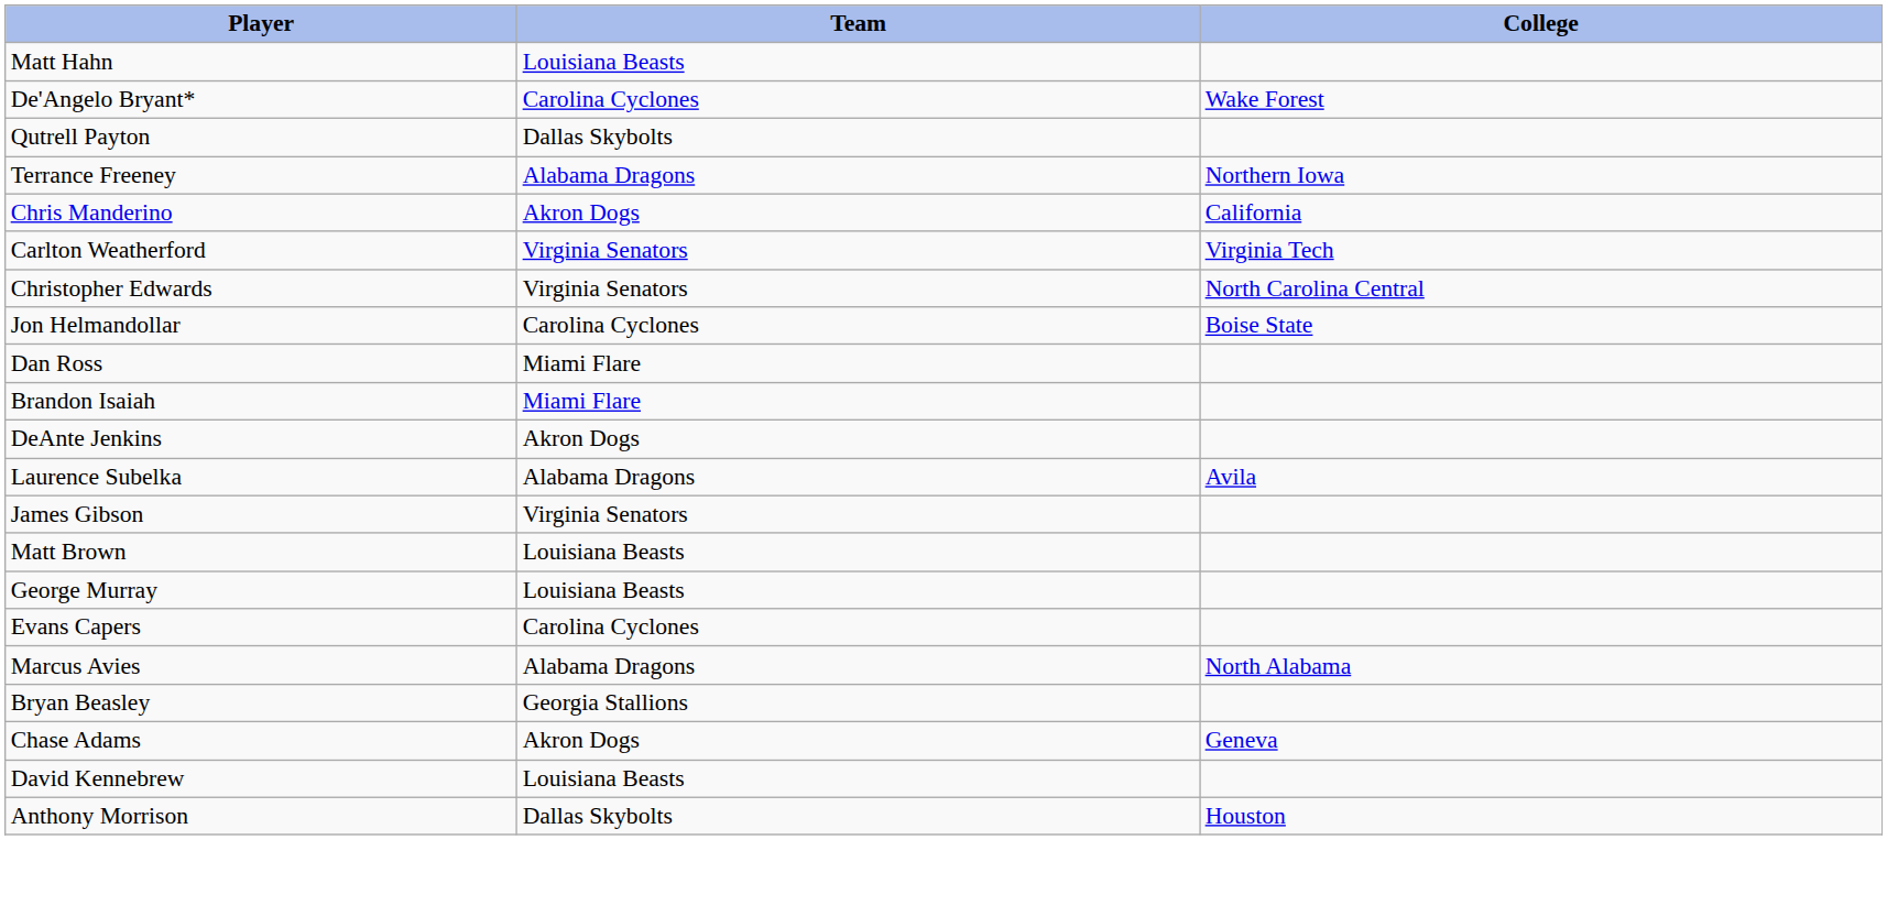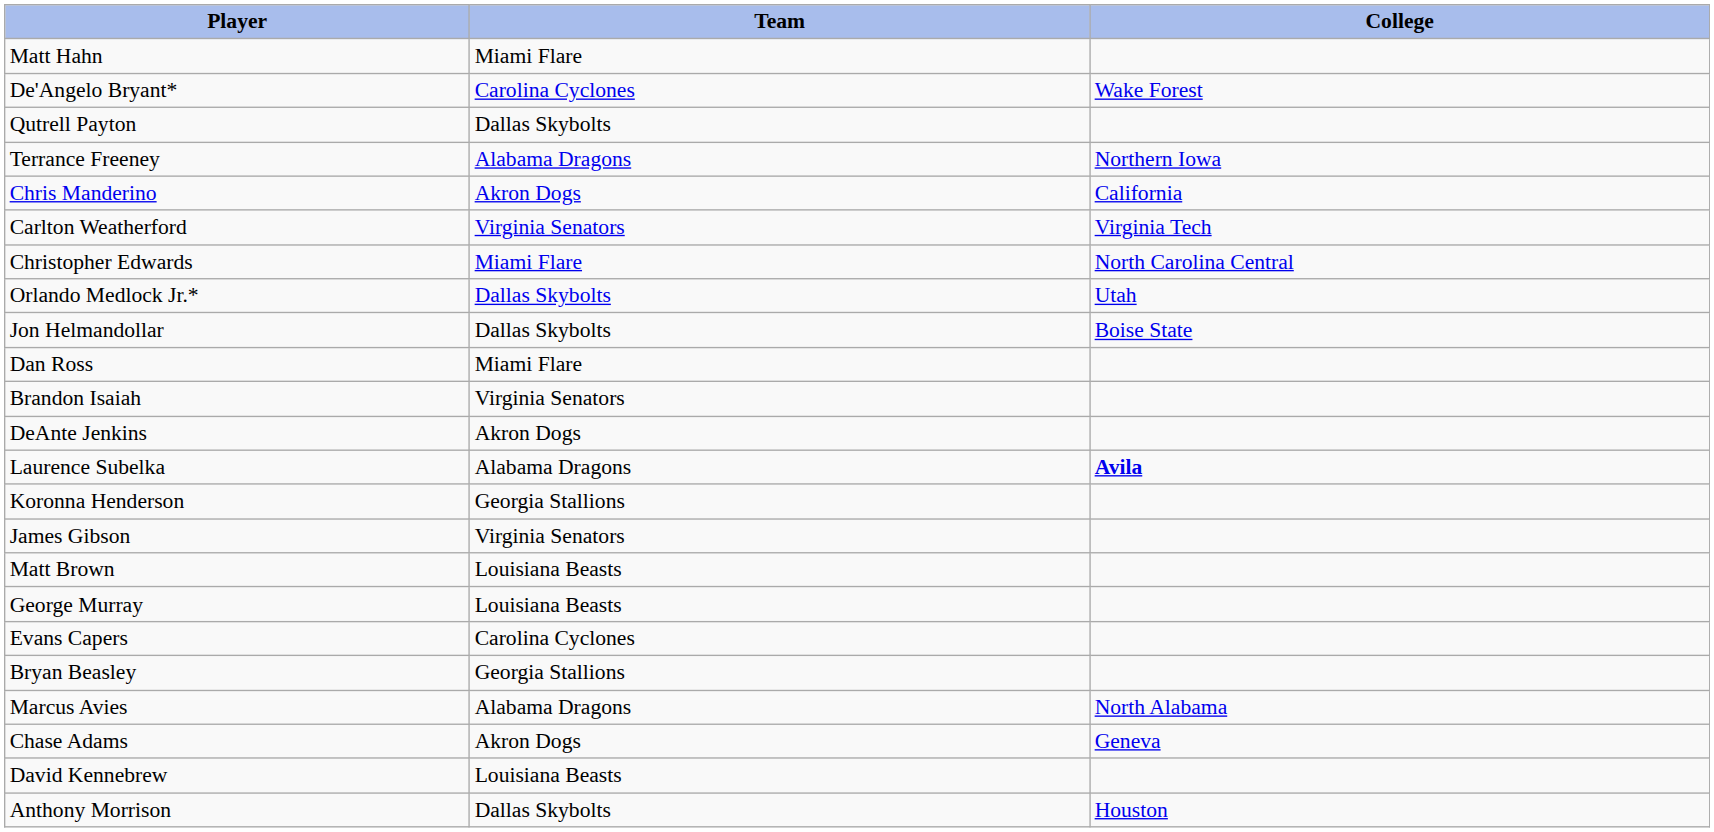Matt Hahn | Team: Louisiana Beasts -> Miami Flare
Christopher Edwards | Team: Virginia Senators -> Miami Flare
+ row: Orlando Medlock Jr.* | Dallas Skybolts | Utah
Jon Helmandollar | Team: Carolina Cyclones -> Dallas Skybolts
Brandon Isaiah | Team: Miami Flare -> Virginia Senators
Laurence Subelka | College: normal -> bold
+ row: Koronna Henderson | Georgia Stallions
rows swapped: Bryan Beasley <-> Marcus Avies
